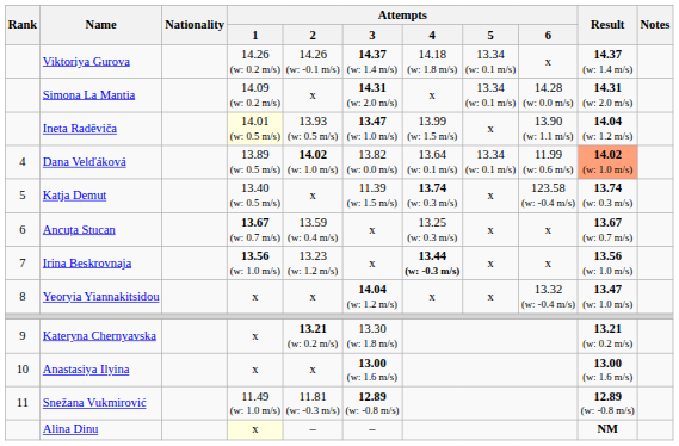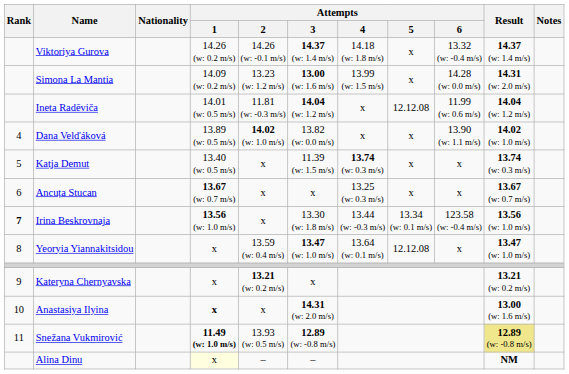Viktoriya Gurova | Attempts / 5: 13.34 (w: 0.1 m/s) -> x
Viktoriya Gurova | Attempts / 6: x -> 13.32 (w: -0.4 m/s)
Simona La Mantia | Attempts / 2: x -> 13.23 (w: 1.2 m/s)
Simona La Mantia | Attempts / 3: 14.31 (w: 2.0 m/s) -> 13.00 (w: 1.6 m/s)
Simona La Mantia | Attempts / 4: x -> 13.99 (w: 1.5 m/s)
Simona La Mantia | Attempts / 5: 13.34 (w: 0.1 m/s) -> x
Ineta Radēviča | Attempts / 1: lightyellow background -> no background
Ineta Radēviča | Attempts / 2: 13.93 (w: 0.5 m/s) -> 11.81 (w: -0.3 m/s)
Ineta Radēviča | Attempts / 3: 13.47 (w: 1.0 m/s) -> 14.04 (w: 1.2 m/s)
Ineta Radēviča | Attempts / 4: 13.99 (w: 1.5 m/s) -> x
Ineta Radēviča | Attempts / 5: x -> 12.12.08
Ineta Radēviča | Attempts / 6: 13.90 (w: 1.1 m/s) -> 11.99 (w: 0.6 m/s)
Dana Velďáková | Attempts / 4: 13.64 (w: 0.1 m/s) -> x
Dana Velďáková | Attempts / 5: 13.34 (w: 0.1 m/s) -> x
Dana Velďáková | Attempts / 6: 11.99 (w: 0.6 m/s) -> 13.90 (w: 1.1 m/s)
Dana Velďáková | Result: lightsalmon background -> no background
Katja Demut | Attempts / 6: 123.58 (w: -0.4 m/s) -> x
Ancuța Stucan | Attempts / 2: 13.59 (w: 0.4 m/s) -> x
Irina Beskrovnaja | Rank: normal -> bold
Irina Beskrovnaja | Attempts / 2: 13.23 (w: 1.2 m/s) -> x
Irina Beskrovnaja | Attempts / 3: x -> 13.30 (w: 1.8 m/s)
Irina Beskrovnaja | Attempts / 4: bold -> normal
Irina Beskrovnaja | Attempts / 5: x -> 13.34 (w: 0.1 m/s)
Irina Beskrovnaja | Attempts / 6: x -> 123.58 (w: -0.4 m/s)
Yeoryia Yiannakitsidou | Attempts / 2: x -> 13.59 (w: 0.4 m/s)
Yeoryia Yiannakitsidou | Attempts / 3: 14.04 (w: 1.2 m/s) -> 13.47 (w: 1.0 m/s)
Yeoryia Yiannakitsidou | Attempts / 4: x -> 13.64 (w: 0.1 m/s)
Yeoryia Yiannakitsidou | Attempts / 5: x -> 12.12.08
Yeoryia Yiannakitsidou | Attempts / 6: 13.32 (w: -0.4 m/s) -> x
Kateryna Chernyavska | Attempts / 3: 13.30 (w: 1.8 m/s) -> x
Anastasiya Ilyina | Attempts / 1: normal -> bold
Anastasiya Ilyina | Attempts / 3: 13.00 (w: 1.6 m/s) -> 14.31 (w: 2.0 m/s)
Snežana Vukmirović | Attempts / 1: normal -> bold
Snežana Vukmirović | Attempts / 2: 11.81 (w: -0.3 m/s) -> 13.93 (w: 0.5 m/s)
Snežana Vukmirović | Result: no background -> khaki background
